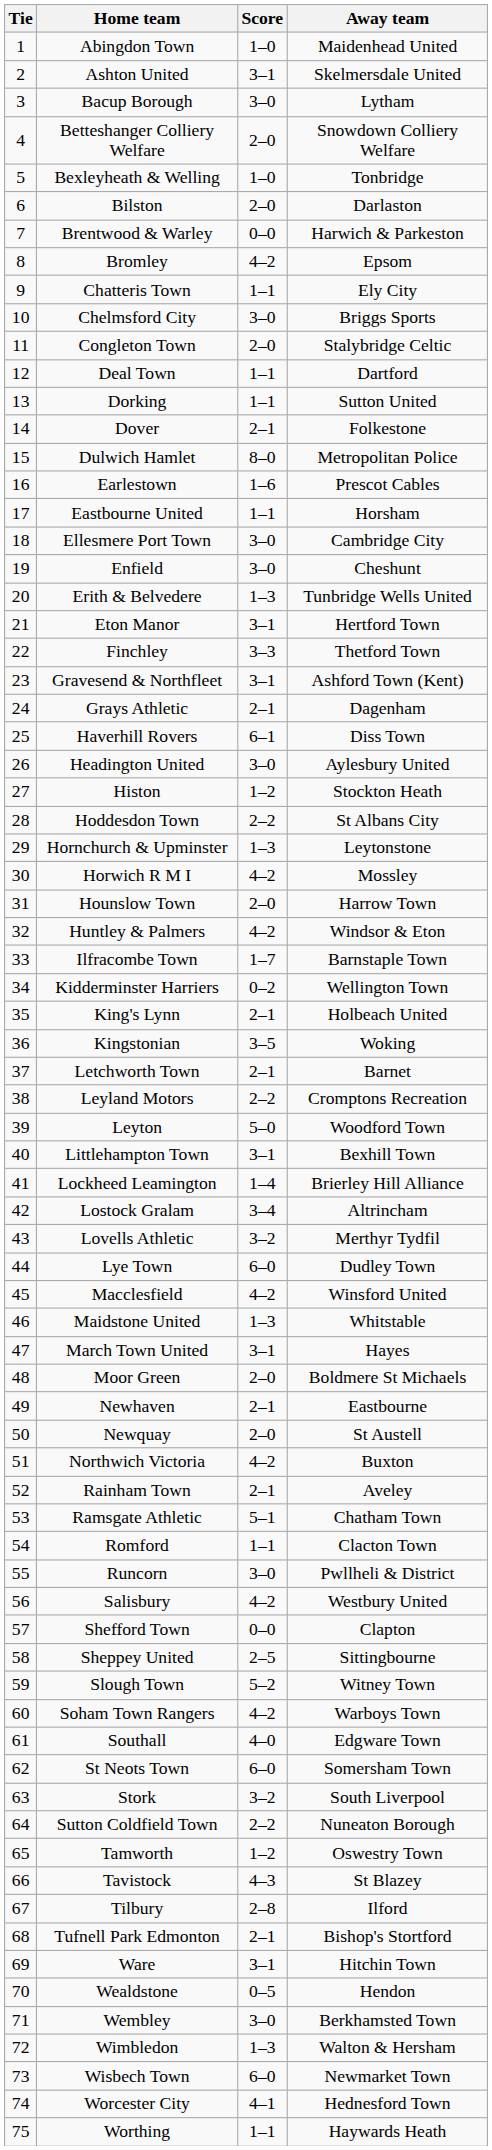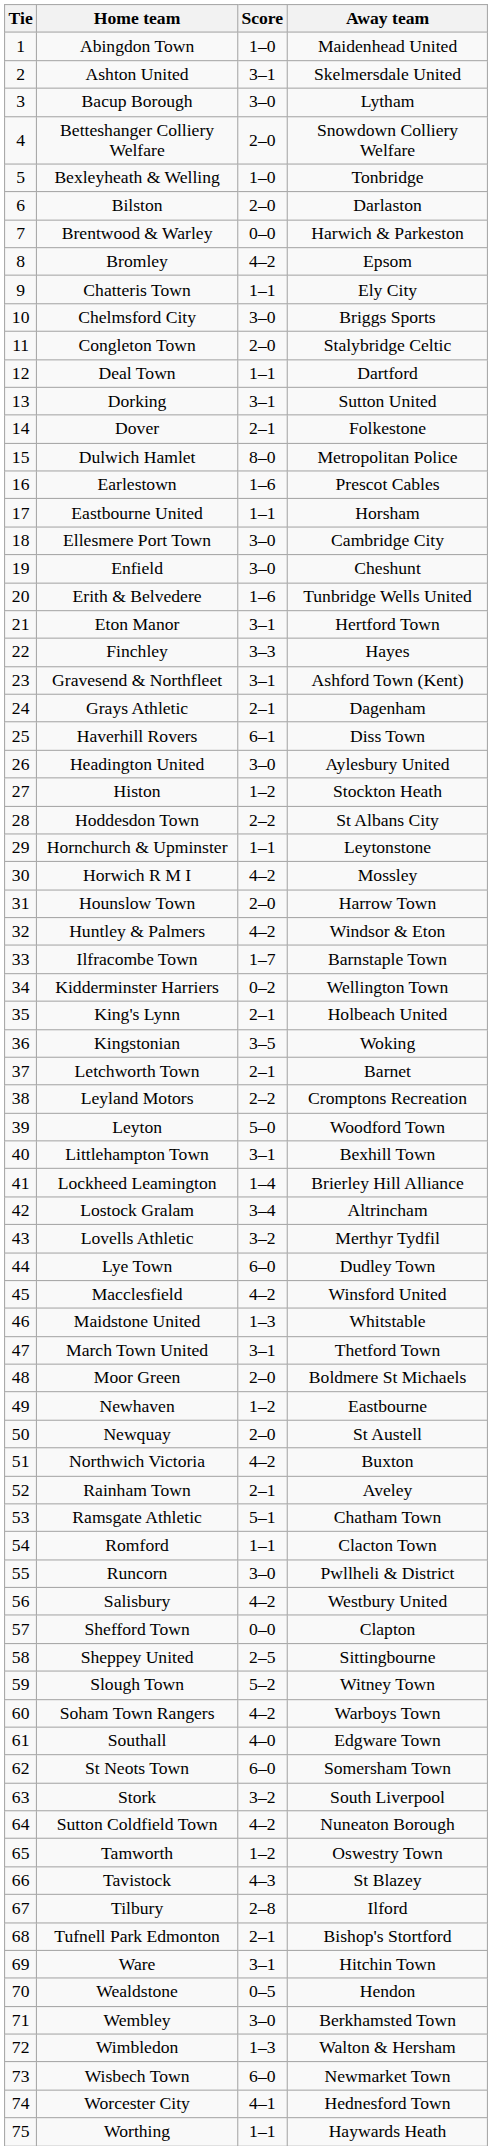Dorking | Score: 1–1 -> 3–1
Erith & Belvedere | Score: 1–3 -> 1–6
Finchley | Away team: Thetford Town -> Hayes
Hornchurch & Upminster | Score: 1–3 -> 1–1
March Town United | Away team: Hayes -> Thetford Town
Newhaven | Score: 2–1 -> 1–2
Sutton Coldfield Town | Score: 2–2 -> 4–2
